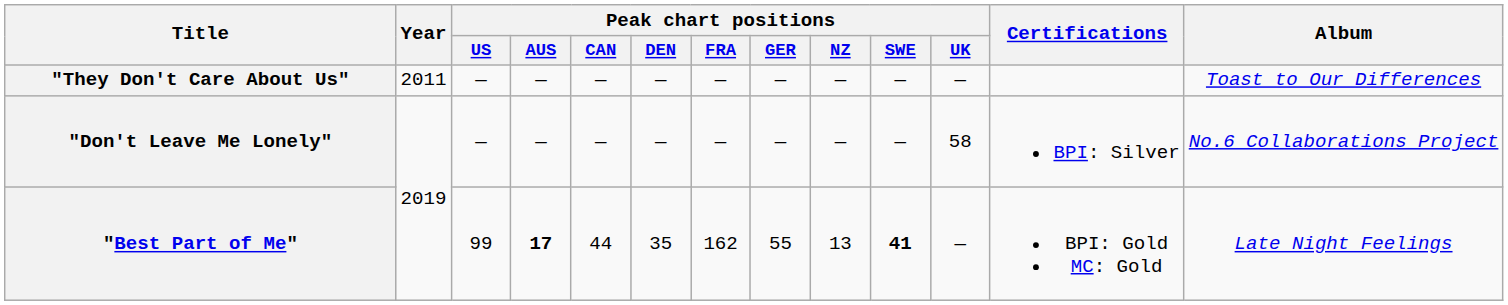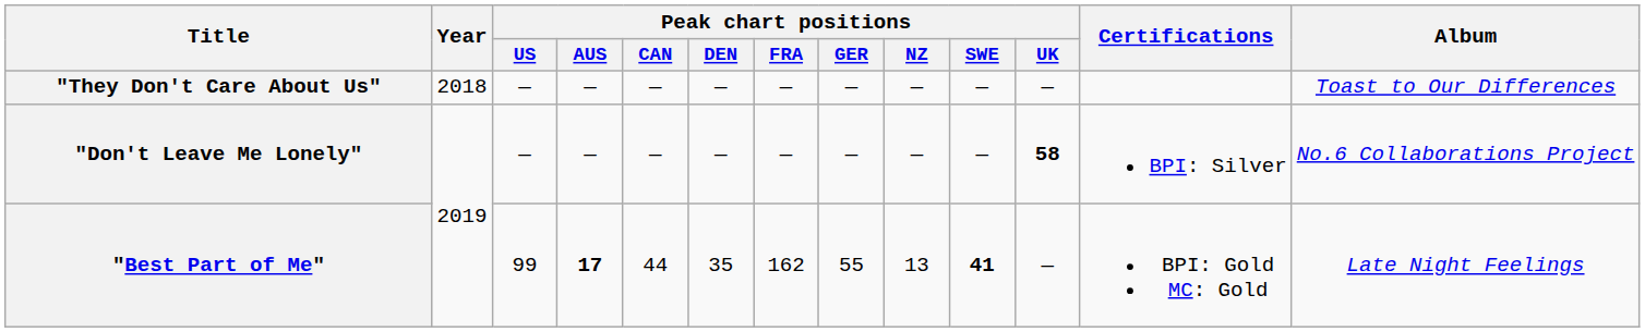"They Don't Care About Us" | Year: 2011 -> 2018
"Don't Leave Me Lonely" | Peak chart positions / UK: normal -> bold
